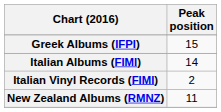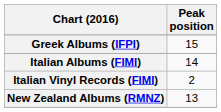New Zealand Albums (RMNZ) | Peak position: 11 -> 13
